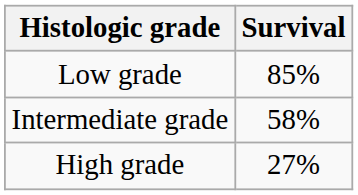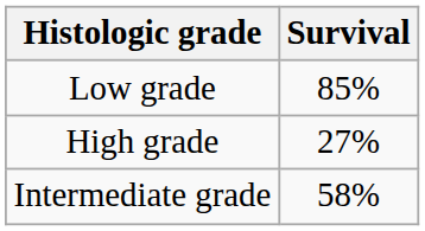rows swapped: Intermediate grade <-> High grade
